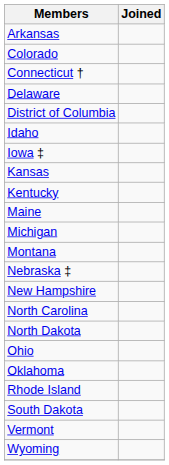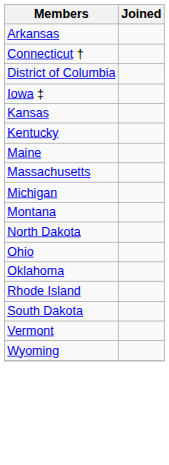- row: Colorado
- row: Delaware
- row: Idaho
+ row: Massachusetts
- row: Nebraska ‡
- row: New Hampshire
- row: North Carolina
